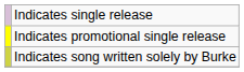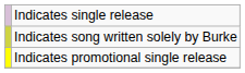rows swapped: Indicates promotional single release <-> Indicates song written solely by Burke
